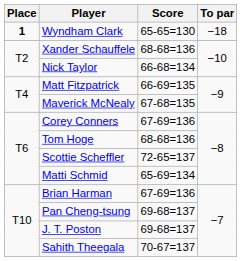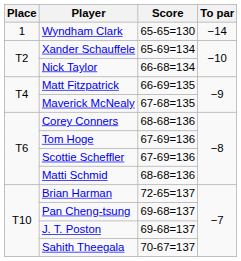Wyndham Clark | Place: bold -> normal
Wyndham Clark | To par: −18 -> −14
Xander Schauffele | Score: 68-68=136 -> 65-69=134
Corey Conners | Score: 67-69=136 -> 68-68=136
Tom Hoge | Score: 68-68=136 -> 67-69=136
Scottie Scheffler | Score: 72-65=137 -> 67-69=136
Matti Schmid | Score: 65-69=134 -> 68-68=136
Brian Harman | Score: 67-69=136 -> 72-65=137
